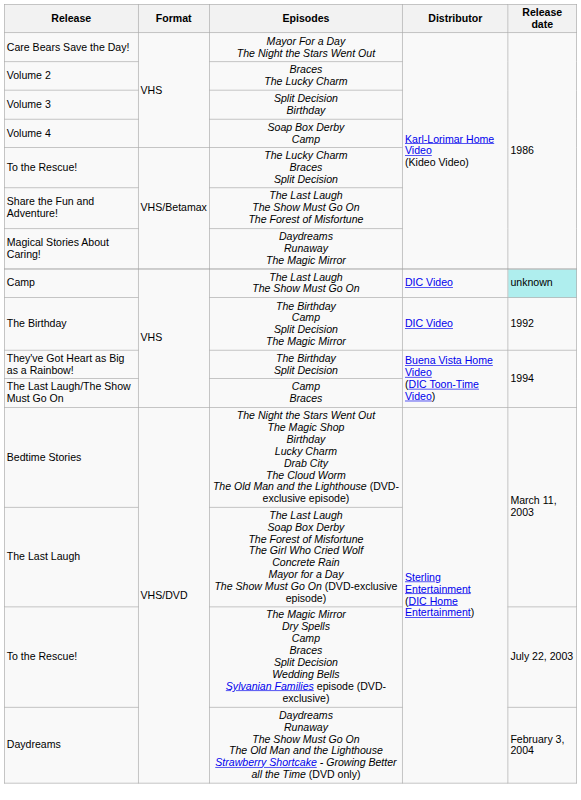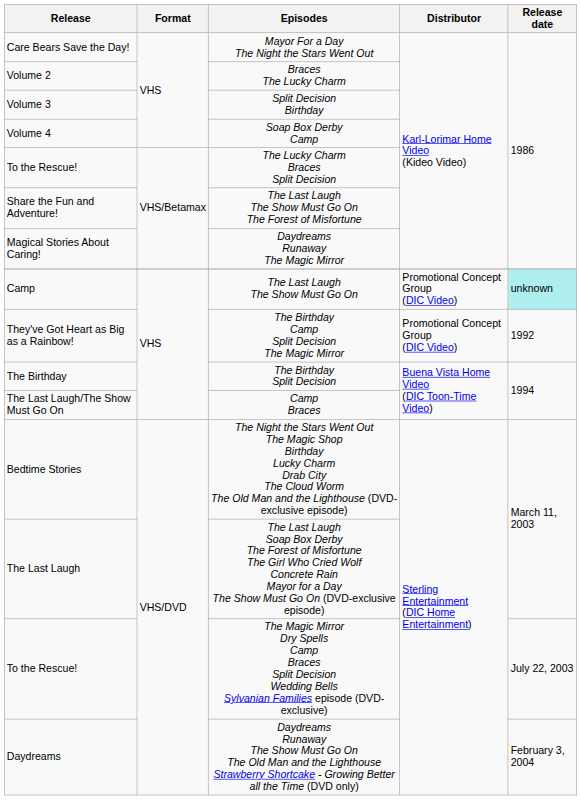The Last Laugh The Show Must Go On | Distributor: DIC Video -> Promotional Concept Group (DIC Video)
The Birthday Camp Split Decision The Magic Mirror | Release: The Birthday -> They've Got Heart as Big as a Rainbow!
The Birthday Camp Split Decision The Magic Mirror | Distributor: DIC Video -> Promotional Concept Group (DIC Video)
The Birthday Split Decision | Release: They've Got Heart as Big as a Rainbow! -> The Birthday
